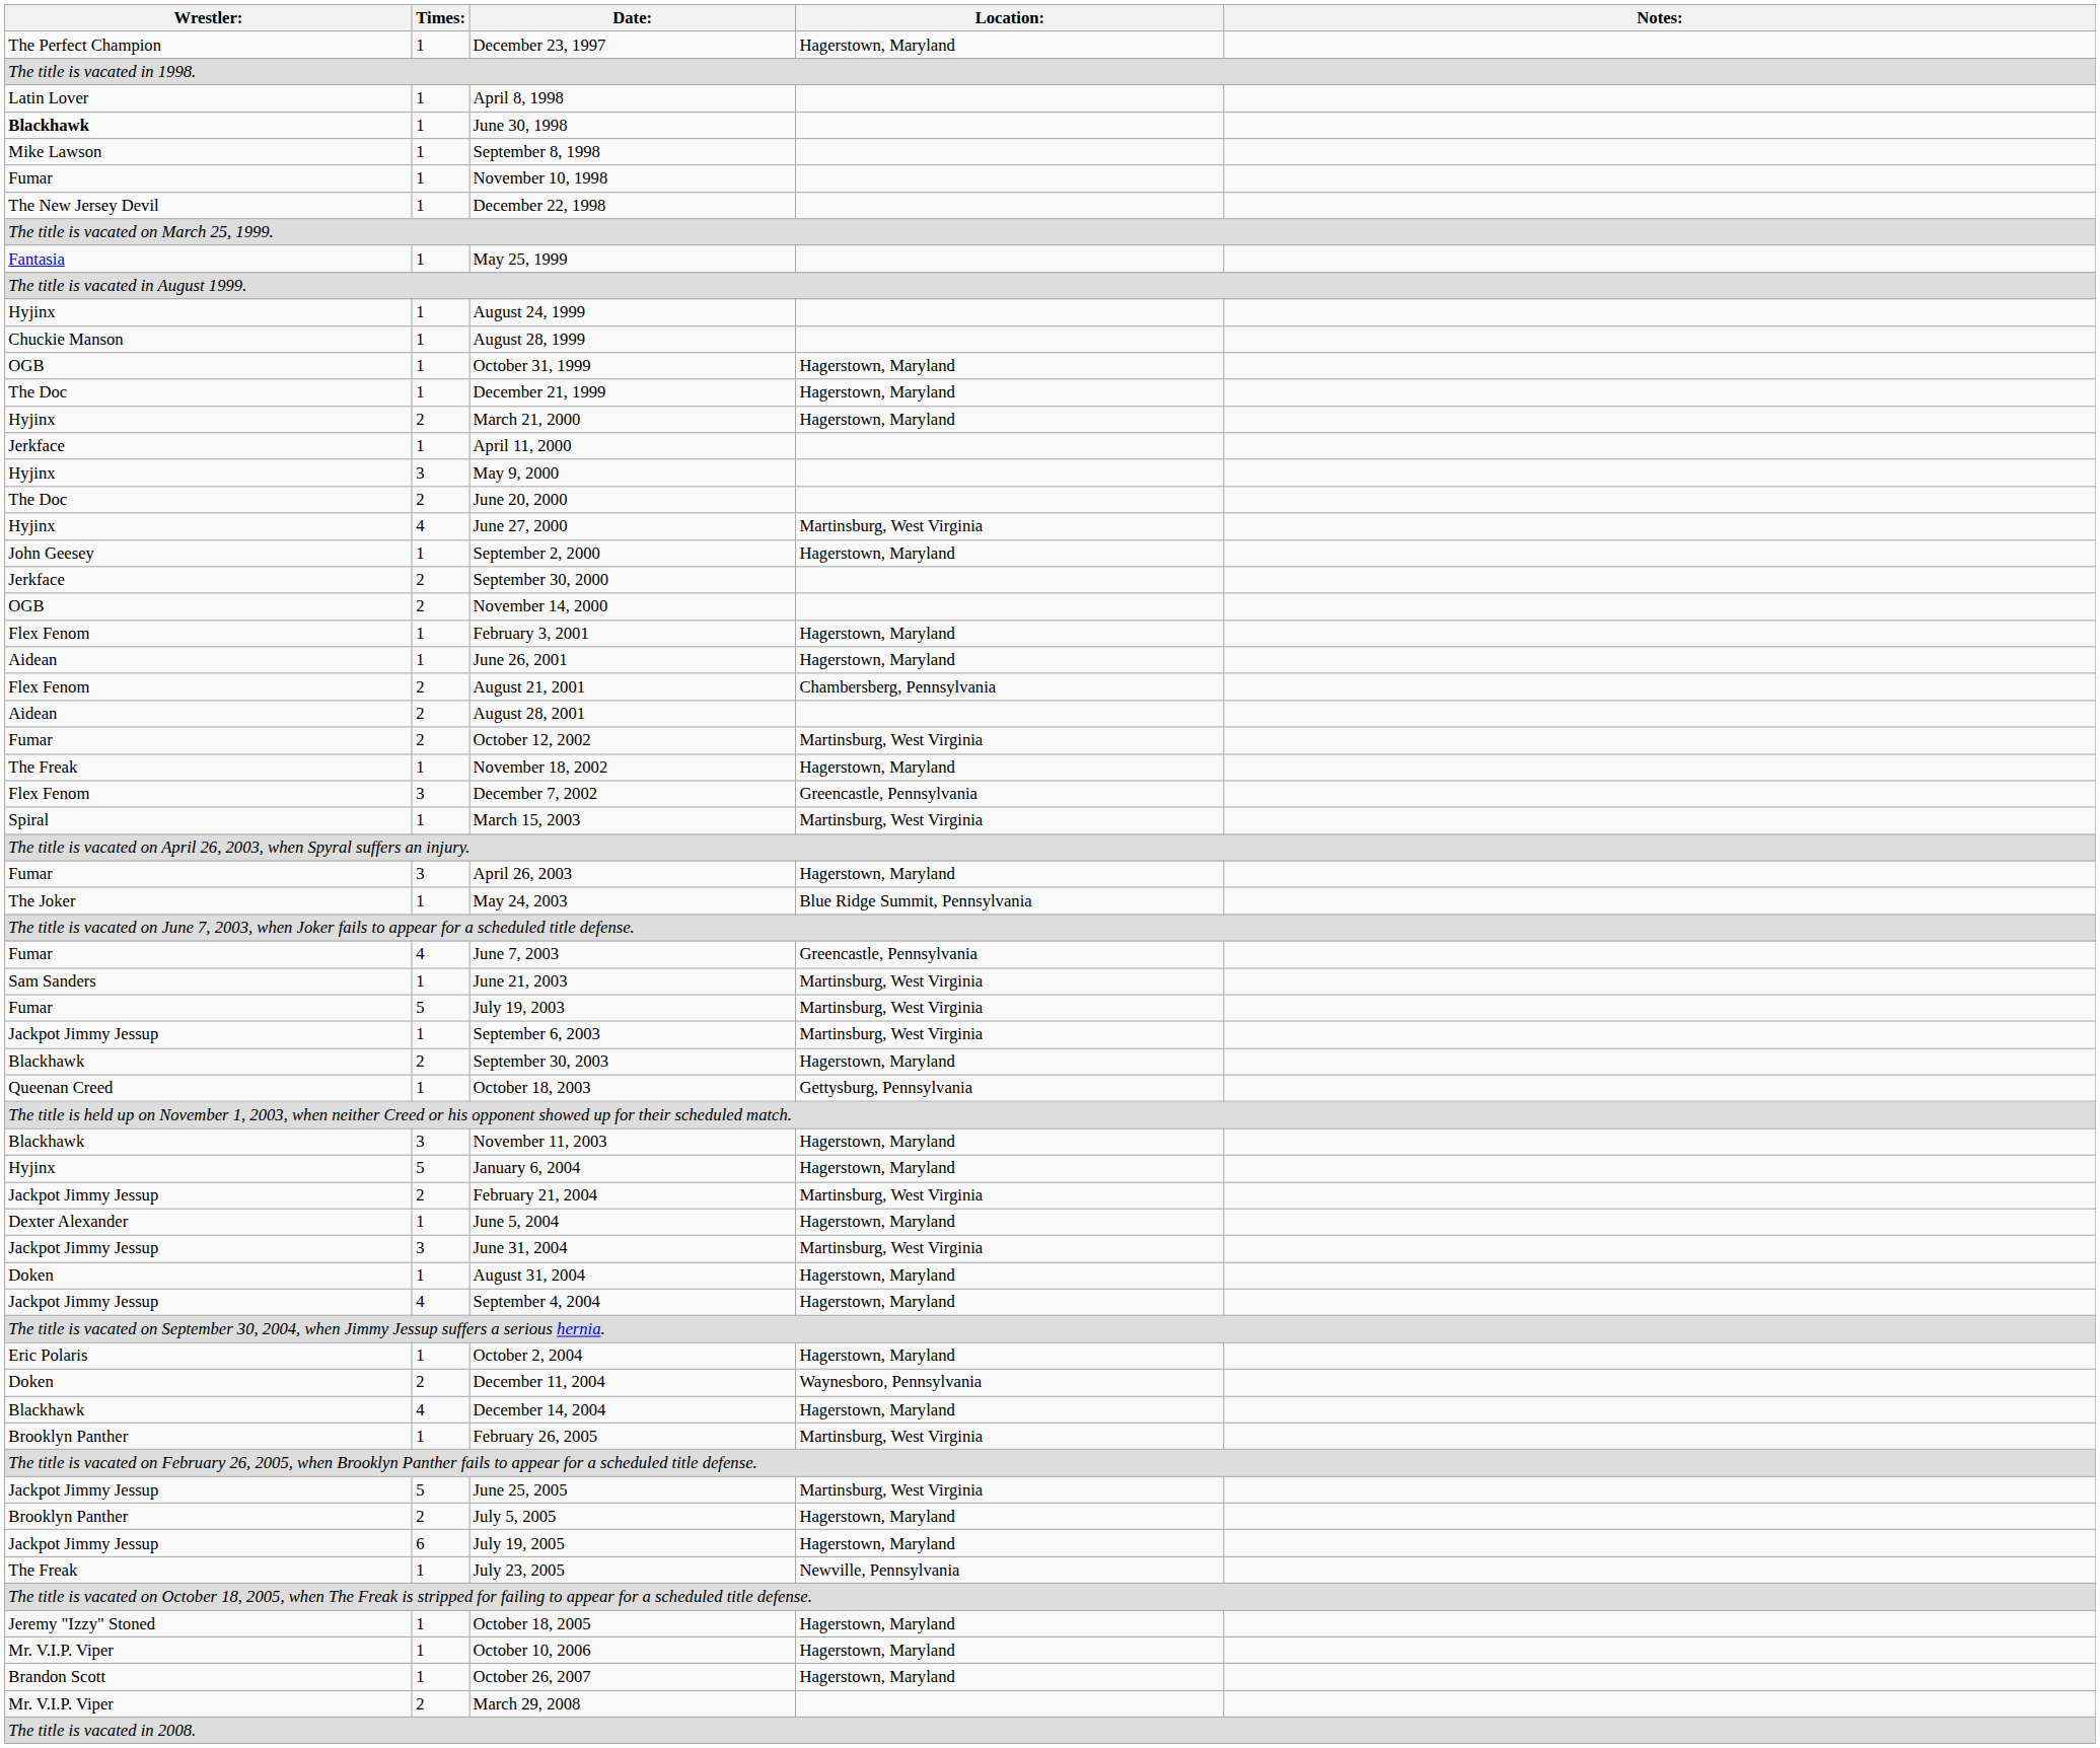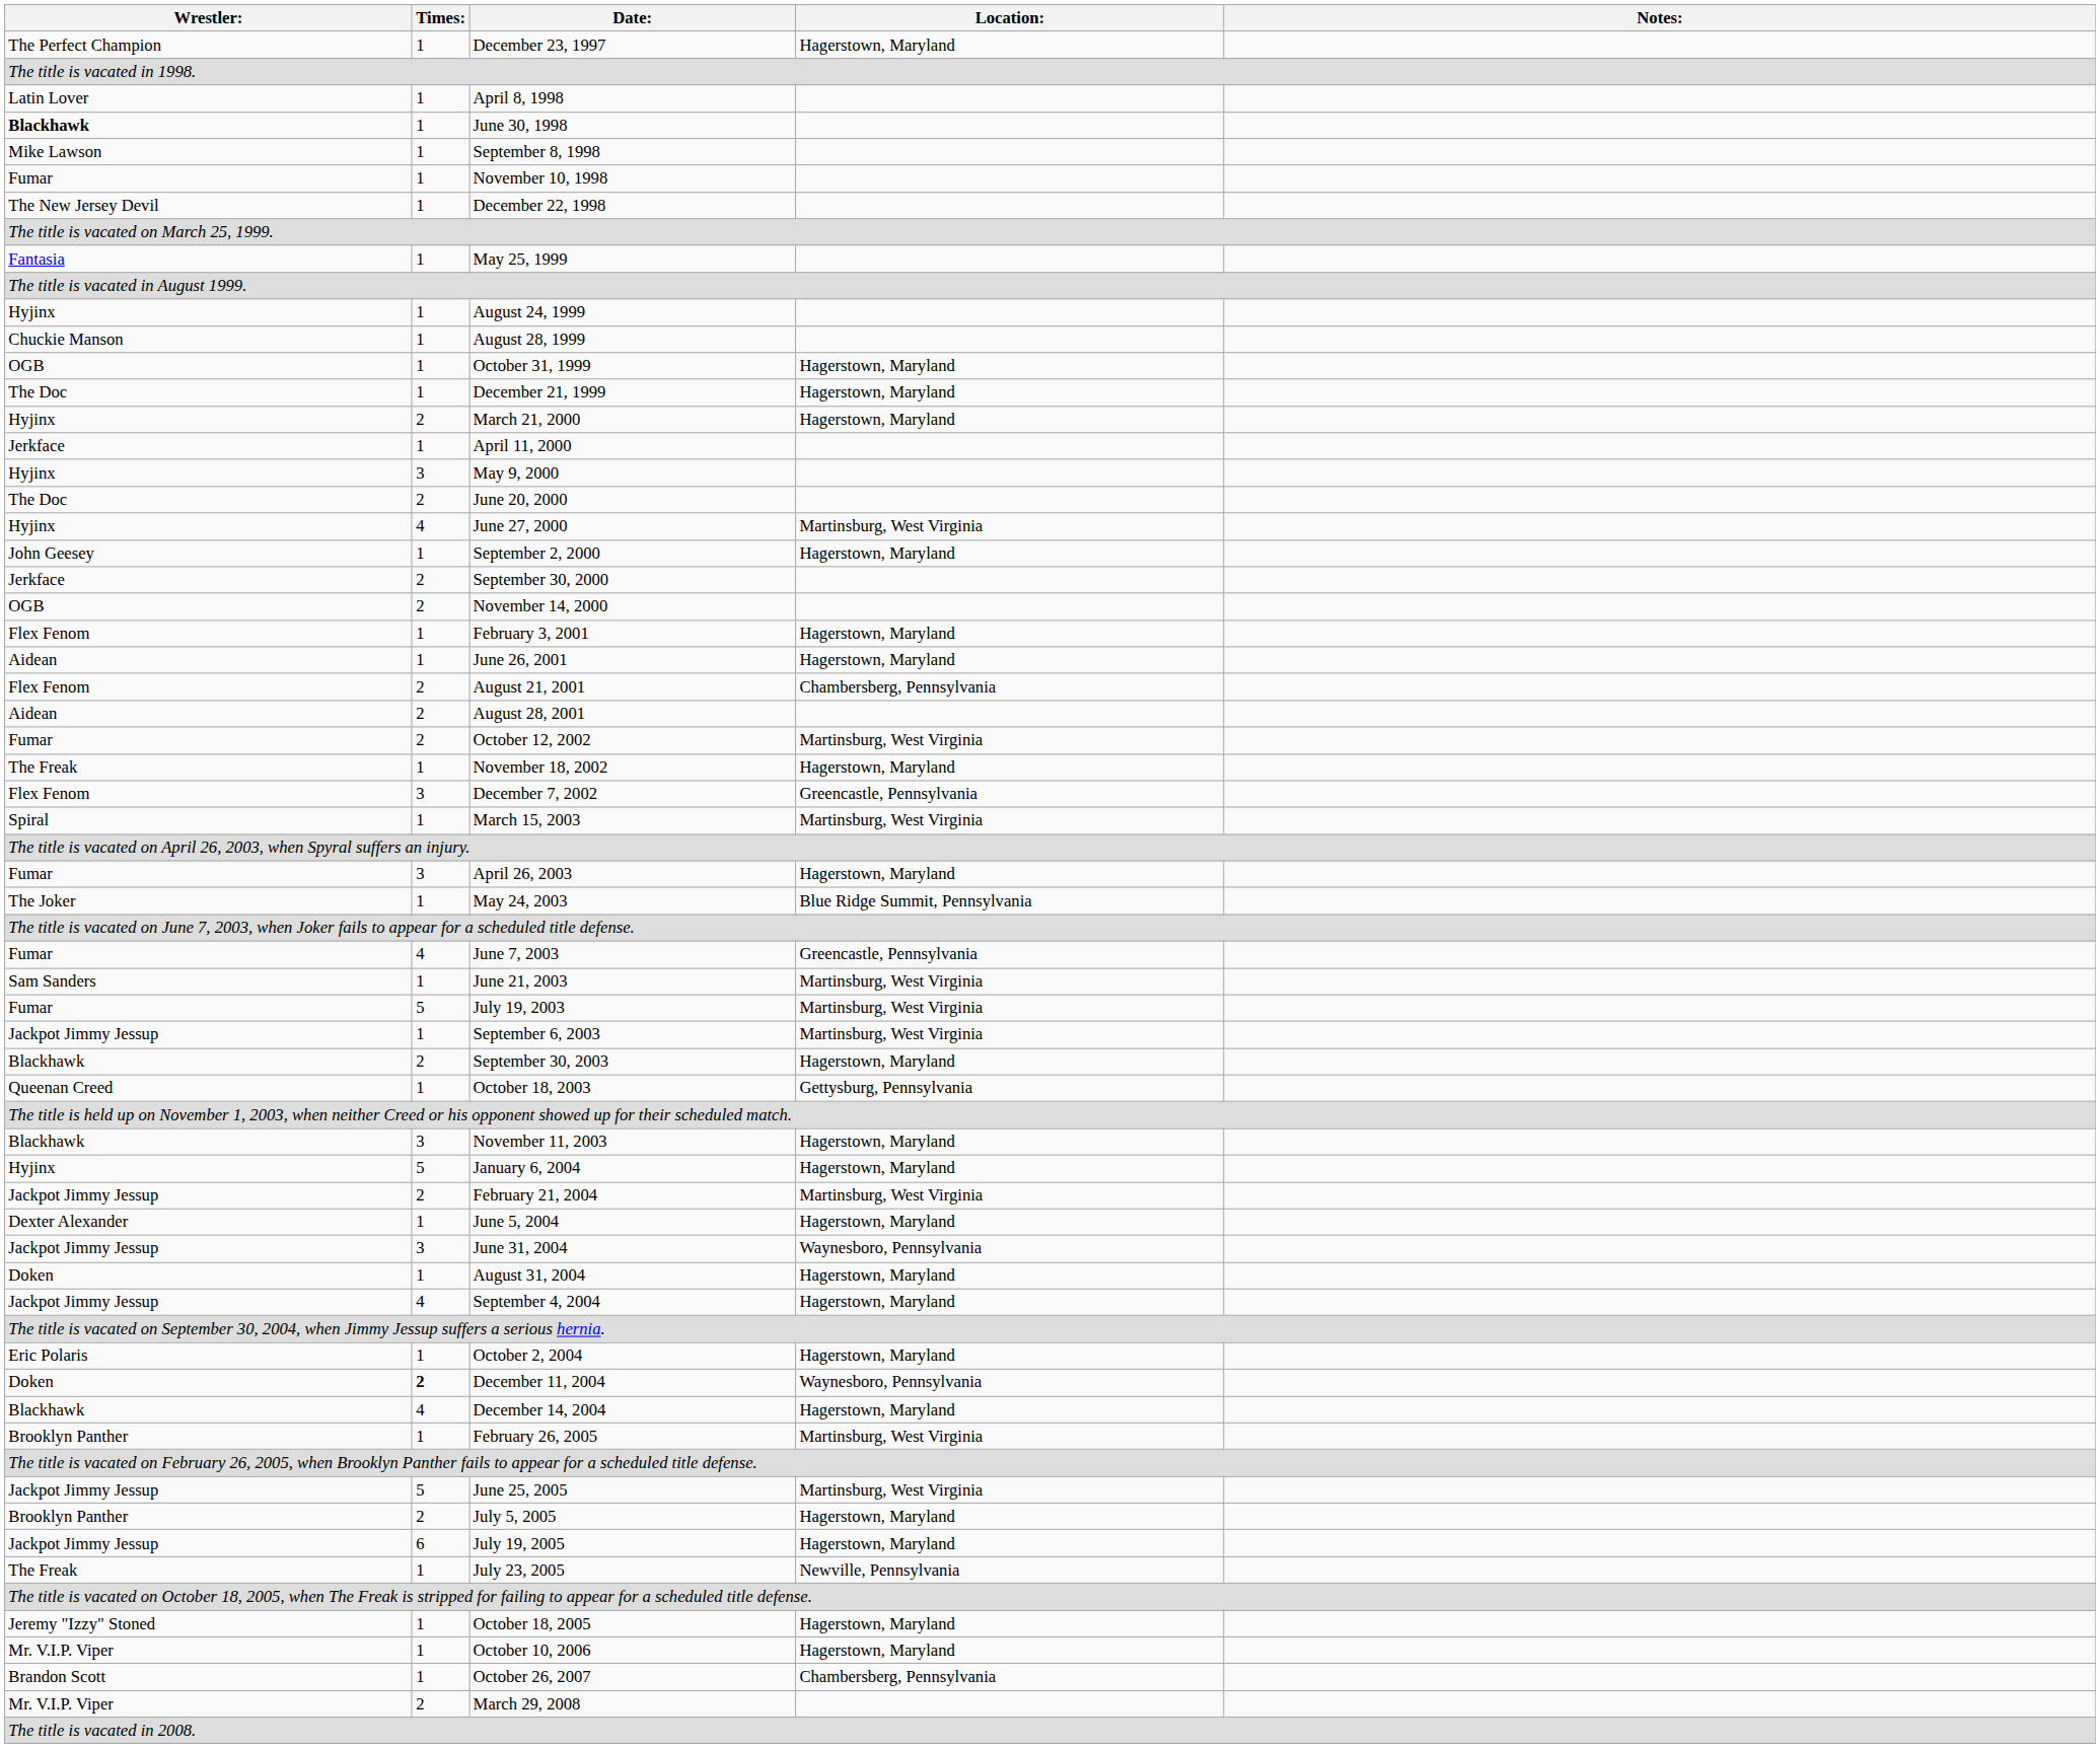June 31, 2004 | Location:: Martinsburg, West Virginia -> Waynesboro, Pennsylvania
December 11, 2004 | Times:: normal -> bold
October 26, 2007 | Location:: Hagerstown, Maryland -> Chambersberg, Pennsylvania
